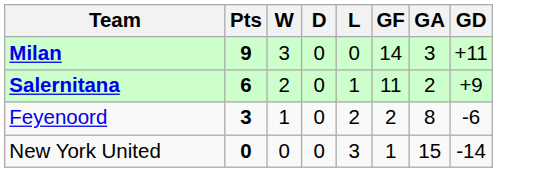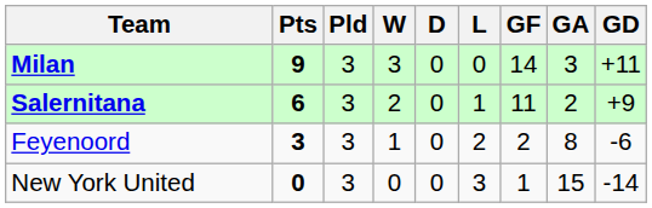+ column: Pld | 3 | 3 | 3 | 3
